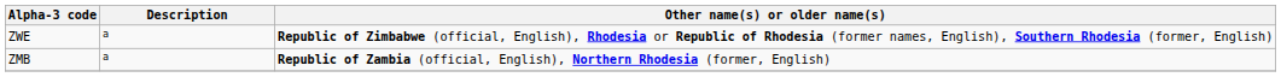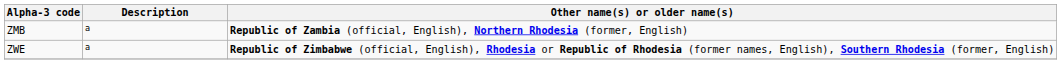rows swapped: ZMB <-> ZWE
